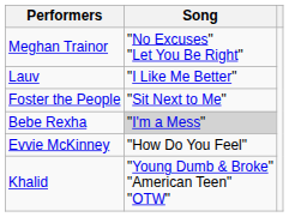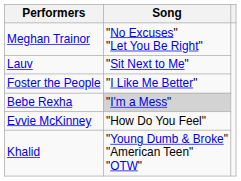Lauv | Song: "I Like Me Better" -> "Sit Next to Me"
Foster the People | Song: "Sit Next to Me" -> "I Like Me Better"
